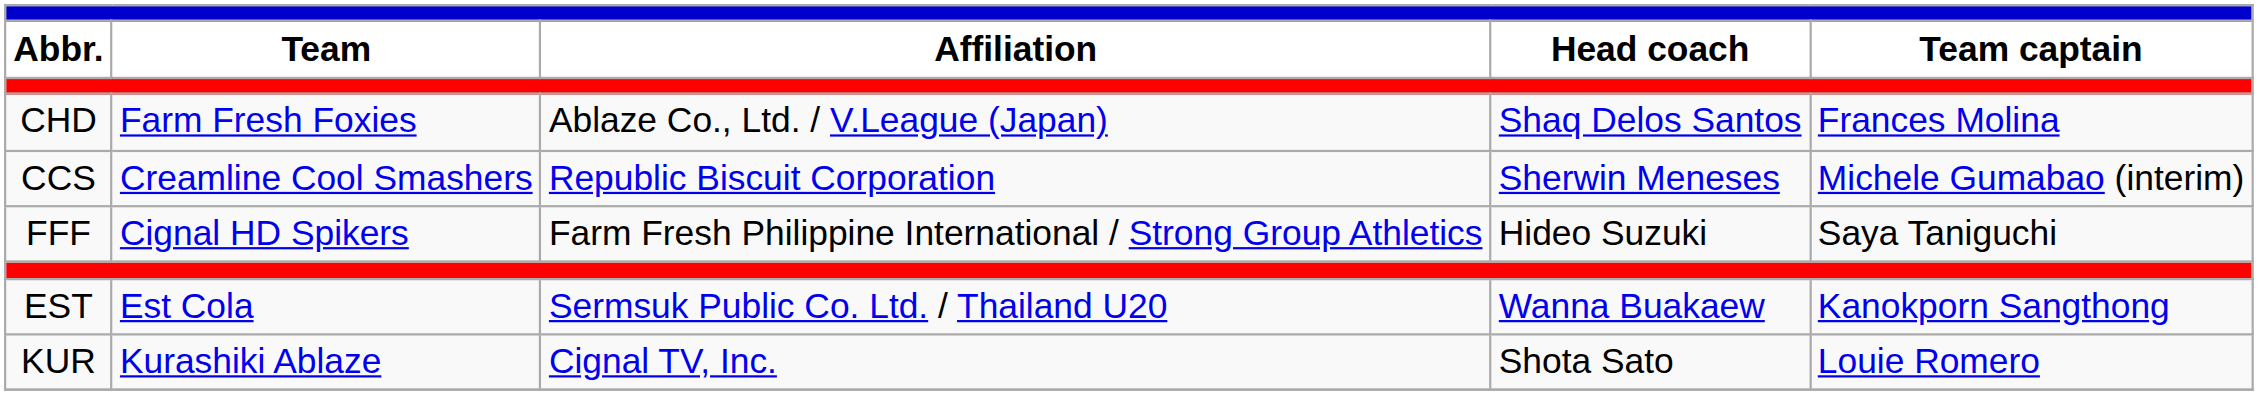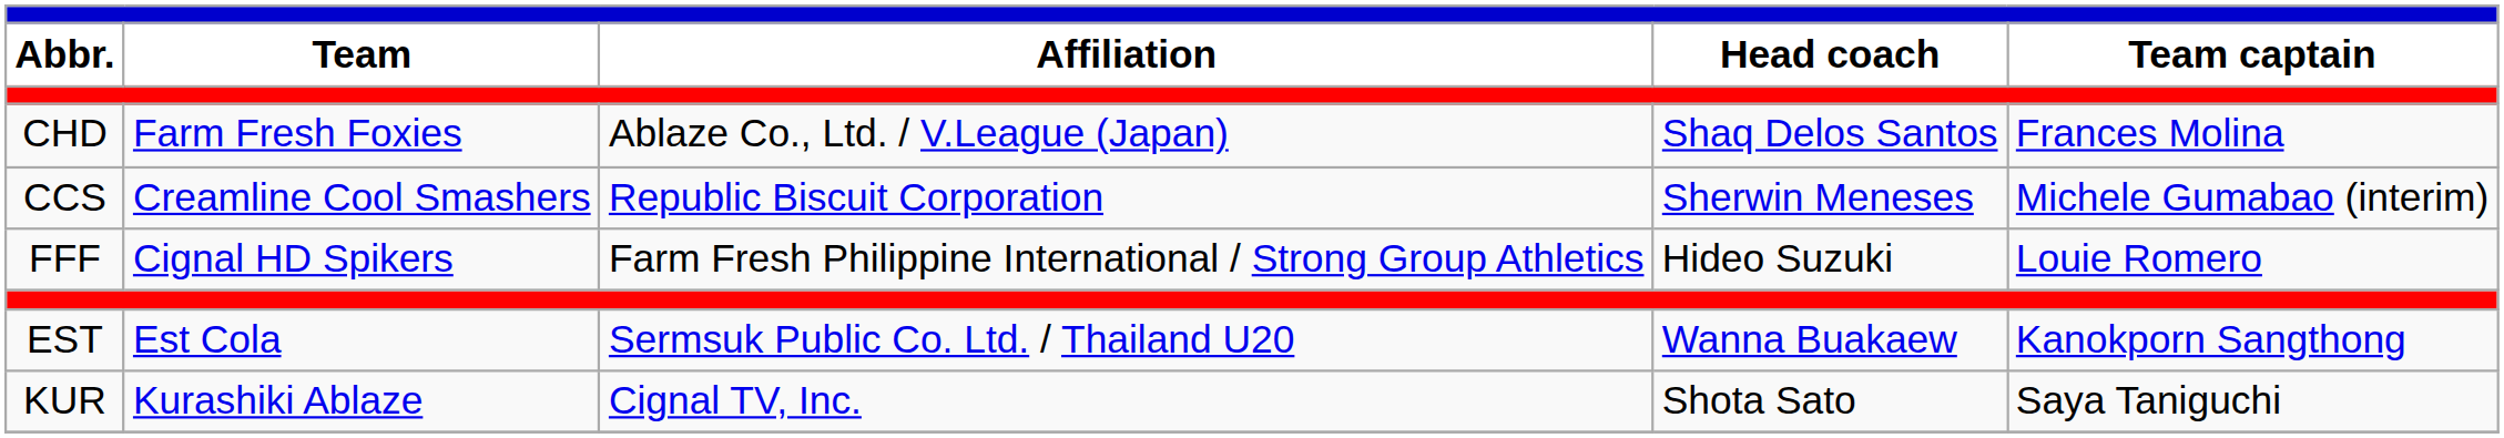FFF | Team captain: Saya Taniguchi -> Louie Romero
KUR | Team captain: Louie Romero -> Saya Taniguchi
